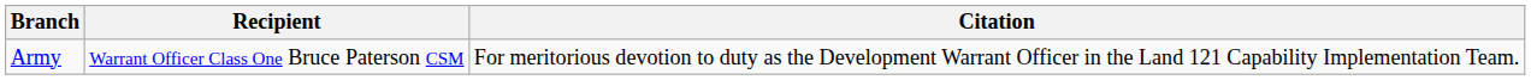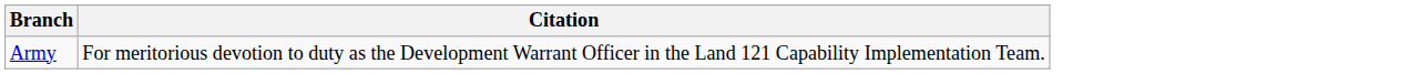- column: Recipient | Warrant Officer Class One Bruce Paterson CSM
